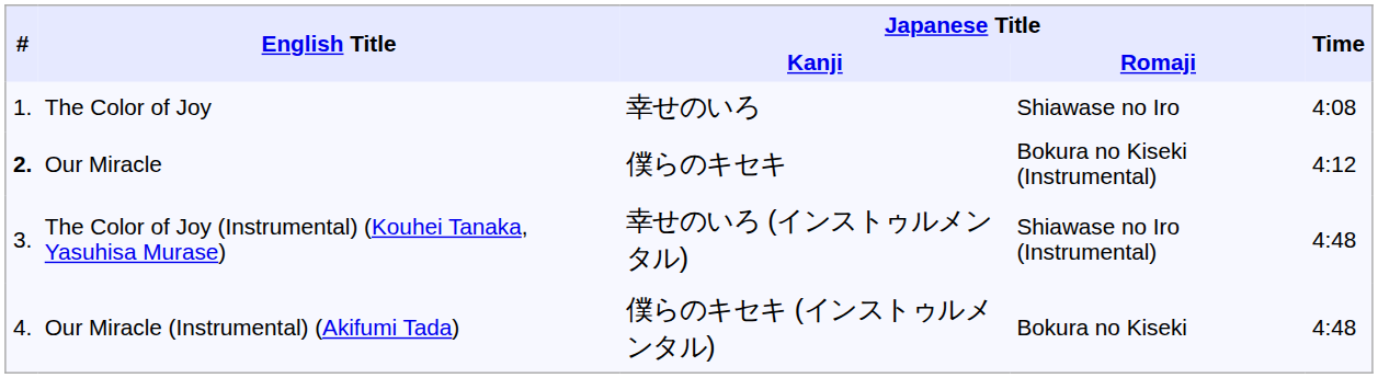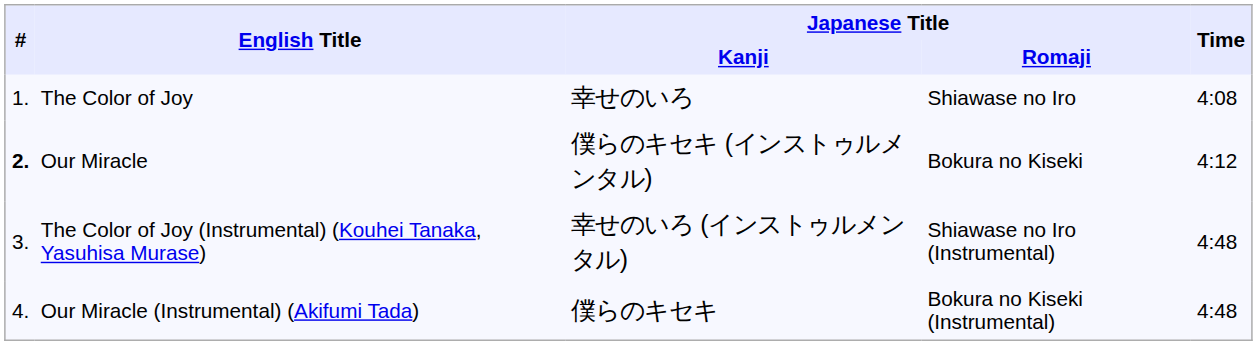Our Miracle | Japanese Title / Kanji: 僕らのキセキ -> 僕らのキセキ (インストゥルメンタル)
Our Miracle | Japanese Title / Romaji: Bokura no Kiseki (Instrumental) -> Bokura no Kiseki
Our Miracle (Instrumental) (Akifumi Tada) | Japanese Title / Kanji: 僕らのキセキ (インストゥルメンタル) -> 僕らのキセキ
Our Miracle (Instrumental) (Akifumi Tada) | Japanese Title / Romaji: Bokura no Kiseki -> Bokura no Kiseki (Instrumental)
